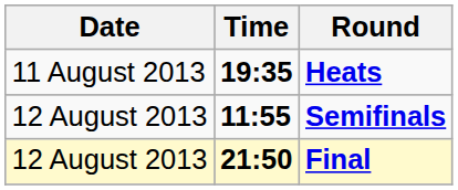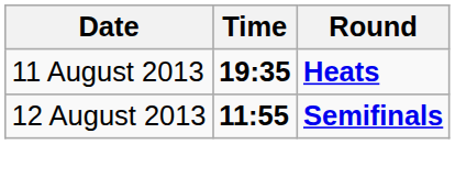- row: 12 August 2013 | 21:50 | Final
